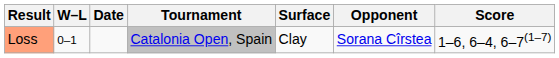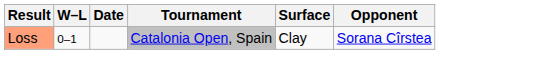- column: Score | 1–6, 6–4, 6–7(1–7)
